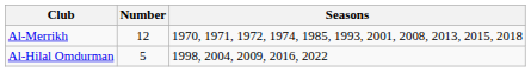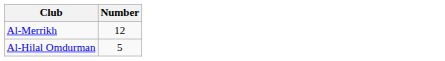- column: Seasons | 1970, 1971, 1972, 1974, 1985, 1993, 2001, 2008, 2013, 2015, 2018 | 1998, 2004, 2009, 2016, 2022
